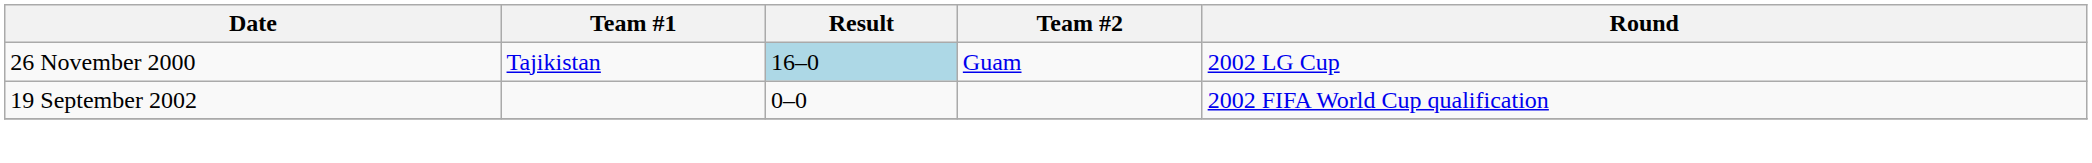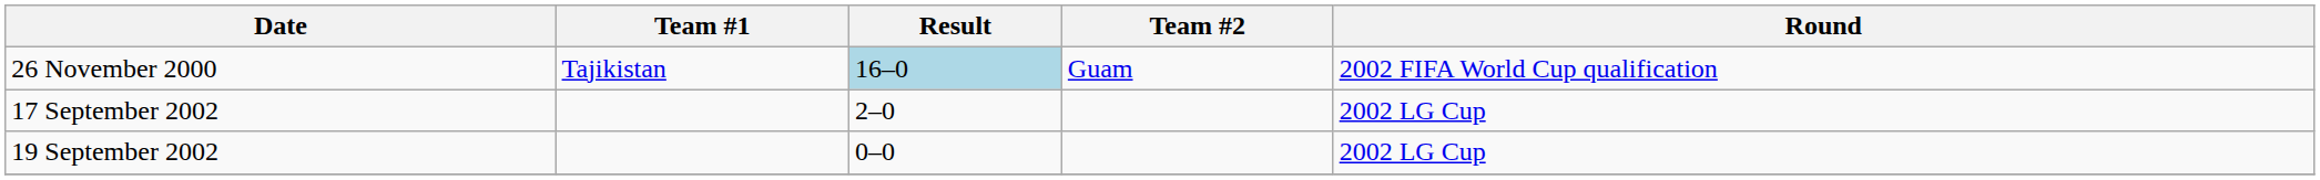26 November 2000 | Round: 2002 LG Cup -> 2002 FIFA World Cup qualification
+ row: 17 September 2002 | 2–0 | 2002 LG Cup
19 September 2002 | Round: 2002 FIFA World Cup qualification -> 2002 LG Cup
